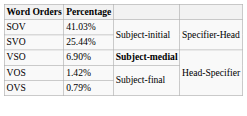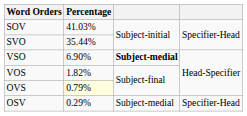SVO | Percentage: 25.44% -> 35.44%
VOS | Percentage: 1.42% -> 1.82%
OVS | Percentage: no background -> lightyellow background
+ row: OSV | 0.29% | Subject-medial | Specifier-Head
